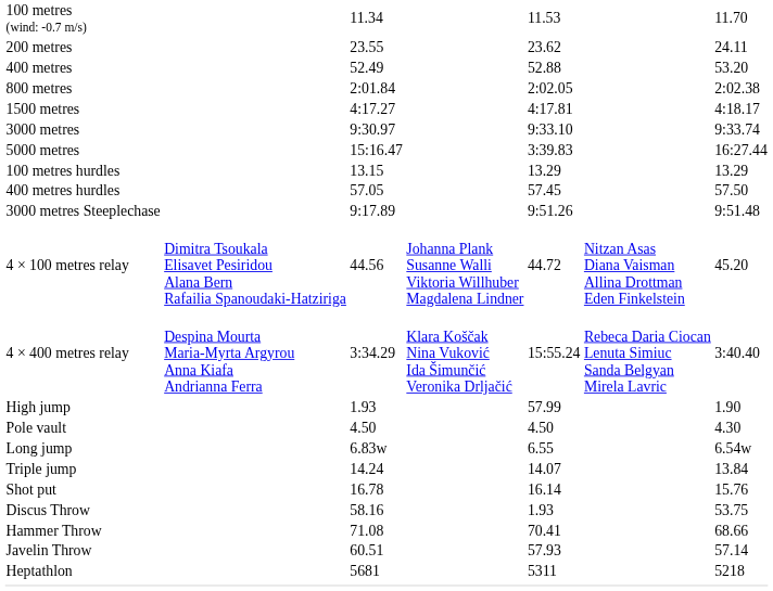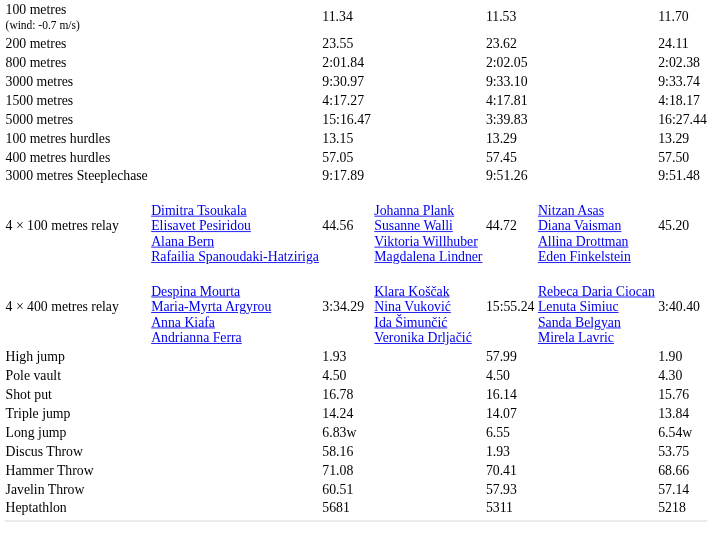- row: 400 metres | 52.49 | 52.88 | 53.20
rows swapped: 1500 metres <-> 3000 metres
rows swapped: Long jump <-> Shot put
